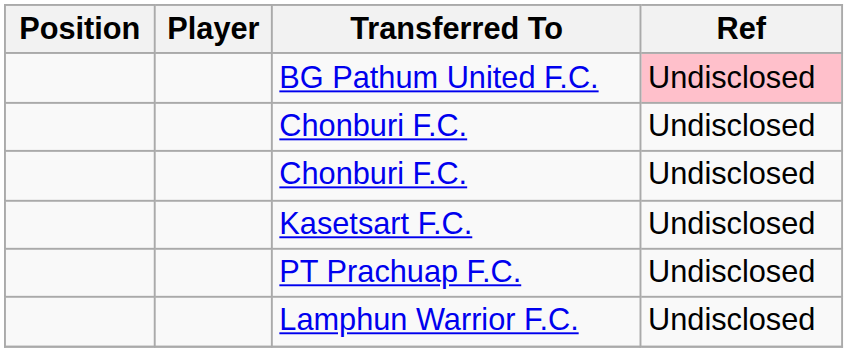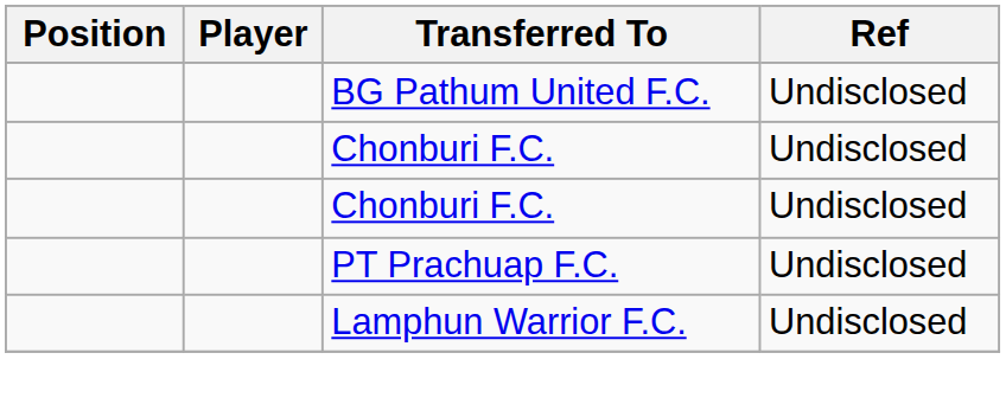BG Pathum United F.C. | Ref: pink background -> no background
- row: Kasetsart F.C. | Undisclosed
